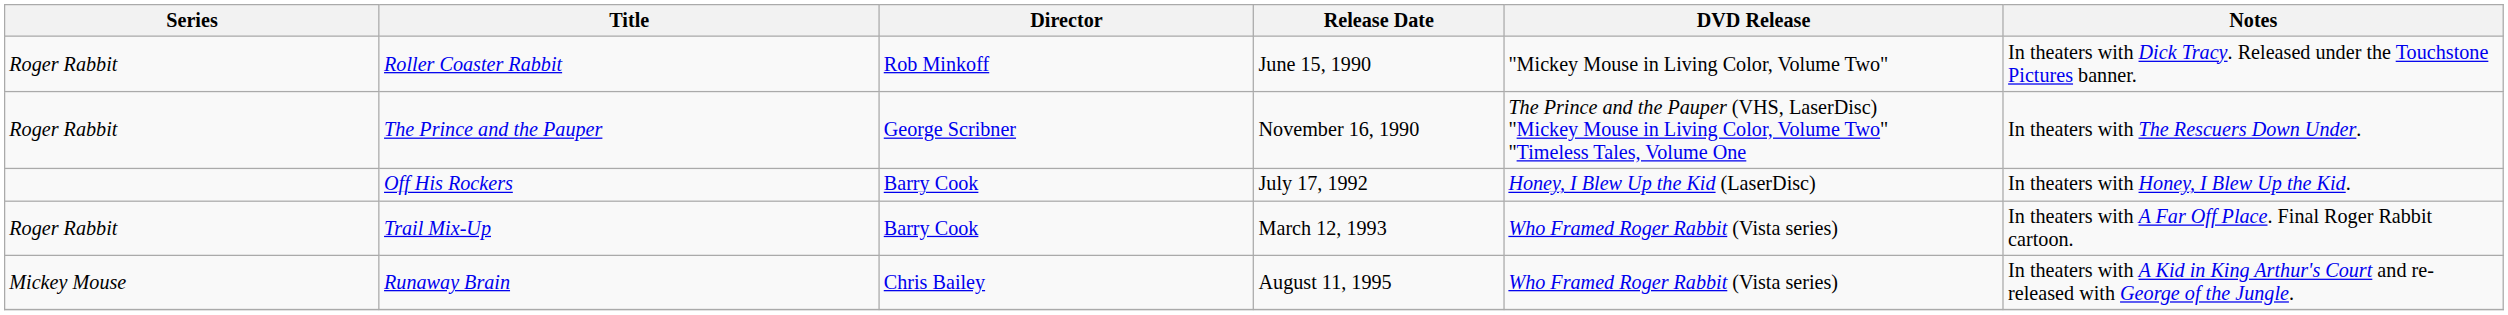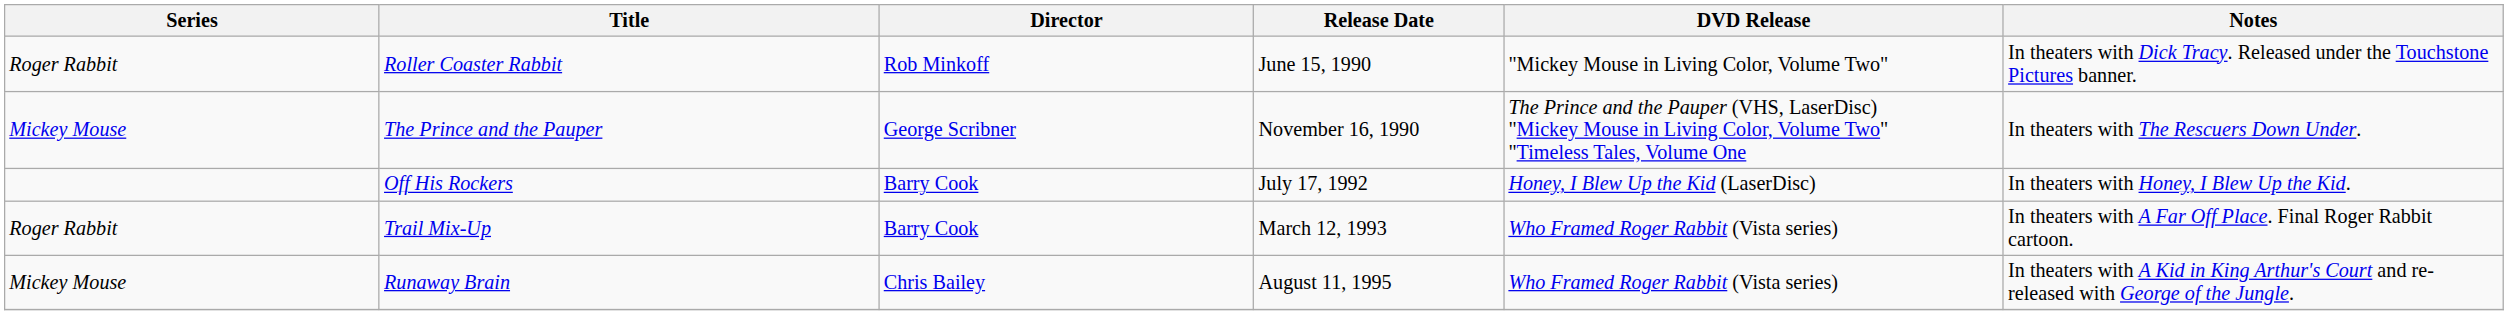The Prince and the Pauper | Series: Roger Rabbit -> Mickey Mouse
